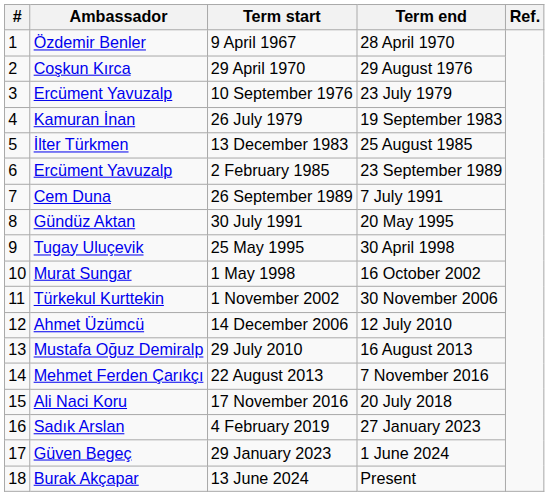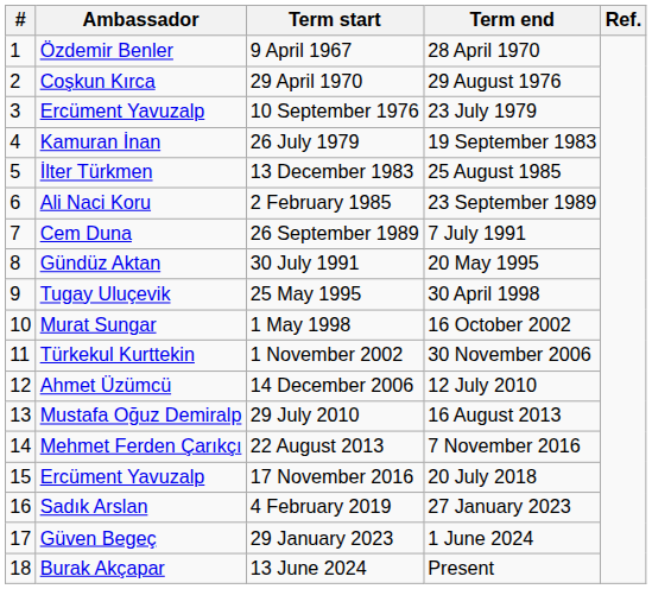2 February 1985 | Ambassador: Ercüment Yavuzalp -> Ali Naci Koru
17 November 2016 | Ambassador: Ali Naci Koru -> Ercüment Yavuzalp
